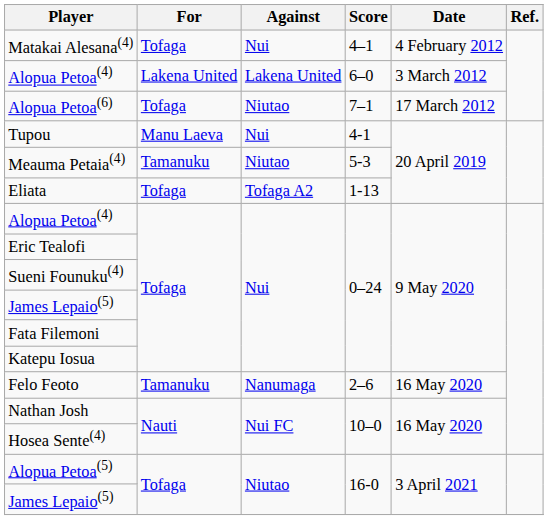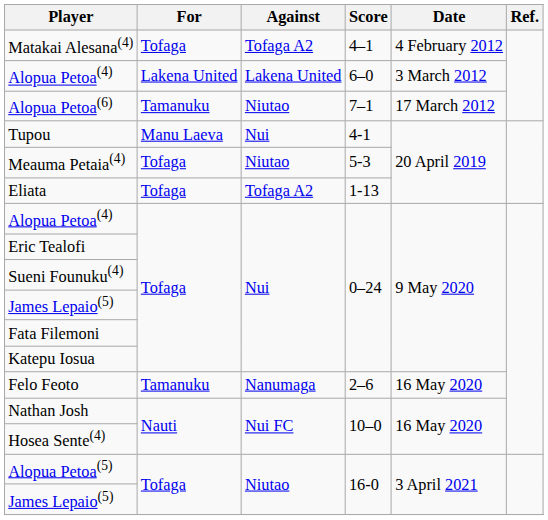Matakai Alesana(4) | Against: Nui -> Tofaga A2
Alopua Petoa(6) | For: Tofaga -> Tamanuku
Meauma Petaia(4) | For: Tamanuku -> Tofaga
